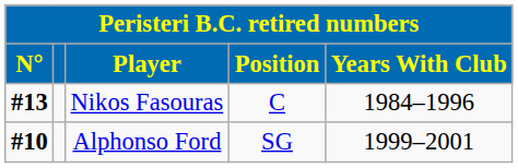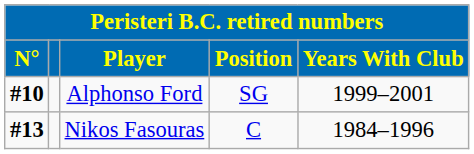rows swapped: Alphonso Ford <-> Nikos Fasouras
